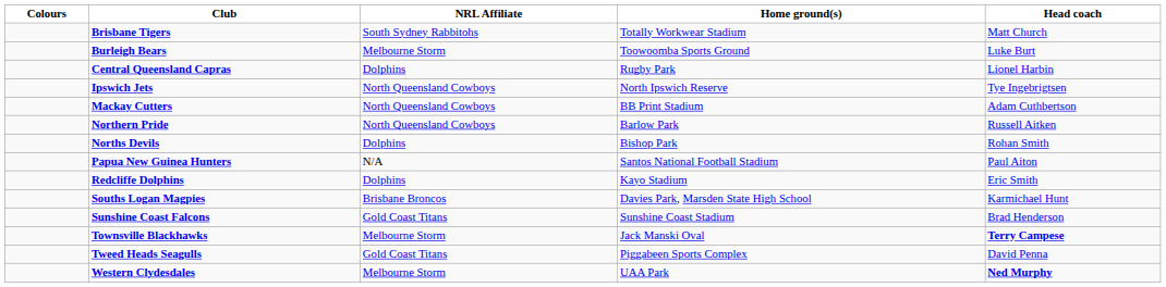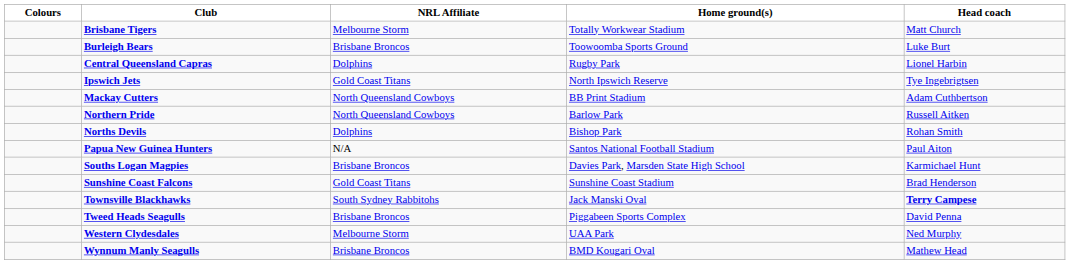Brisbane Tigers | NRL Affiliate: South Sydney Rabbitohs -> Melbourne Storm
Burleigh Bears | NRL Affiliate: Melbourne Storm -> Brisbane Broncos
Ipswich Jets | NRL Affiliate: North Queensland Cowboys -> Gold Coast Titans
- row: Redcliffe Dolphins | Dolphins | Kayo Stadium | Eric Smith
Townsville Blackhawks | NRL Affiliate: Melbourne Storm -> South Sydney Rabbitohs
Tweed Heads Seagulls | NRL Affiliate: Gold Coast Titans -> Brisbane Broncos
Western Clydesdales | Head coach: bold -> normal
+ row: Wynnum Manly Seagulls | Brisbane Broncos | BMD Kougari Oval | Mathew Head
